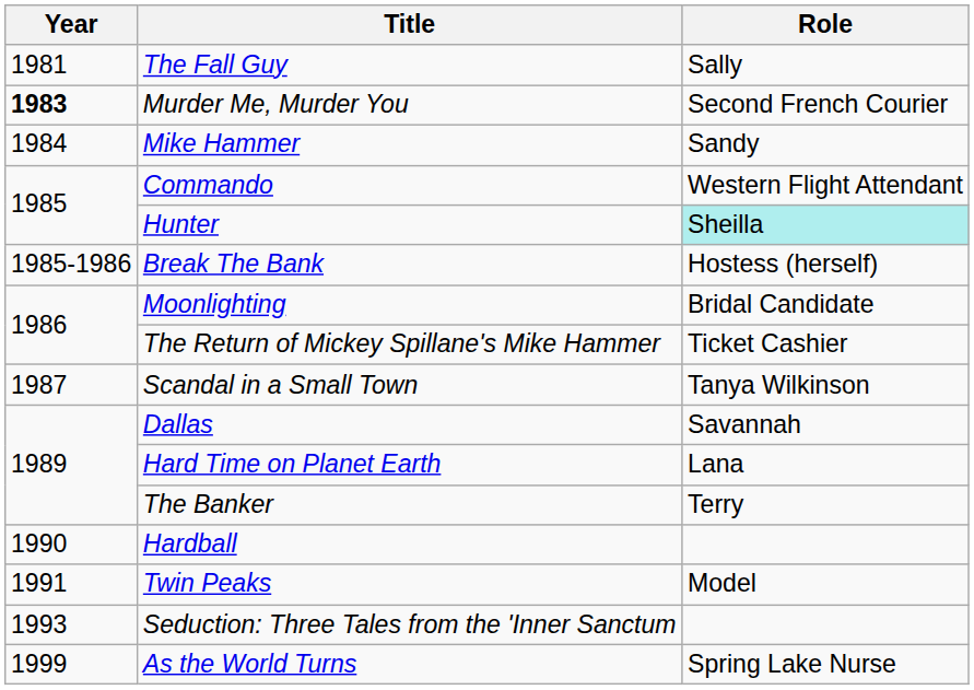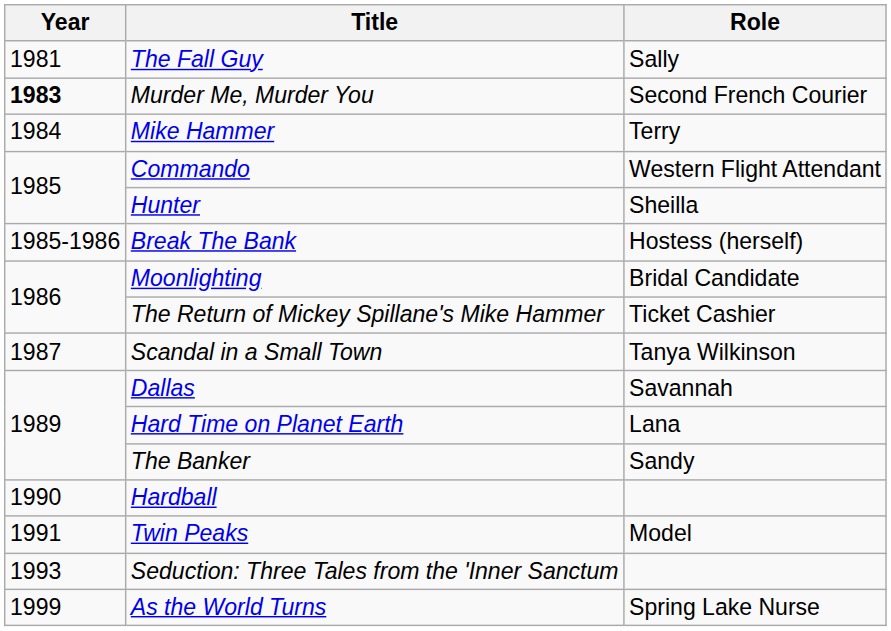Mike Hammer | Role: Sandy -> Terry
Hunter | Role: paleturquoise background -> no background
The Banker | Role: Terry -> Sandy
